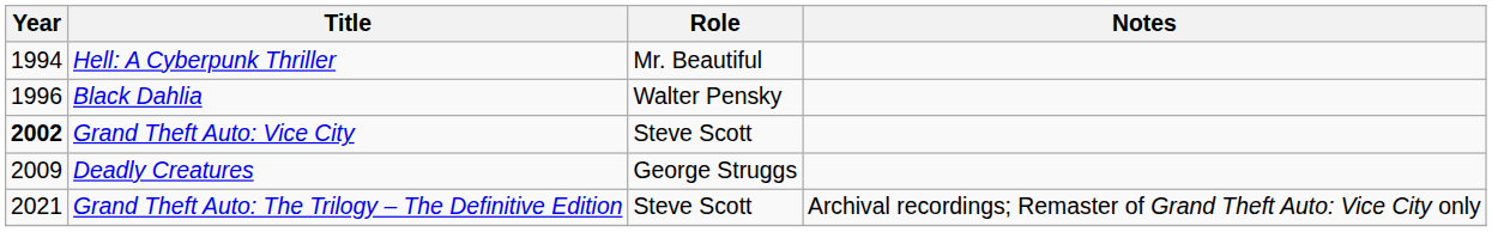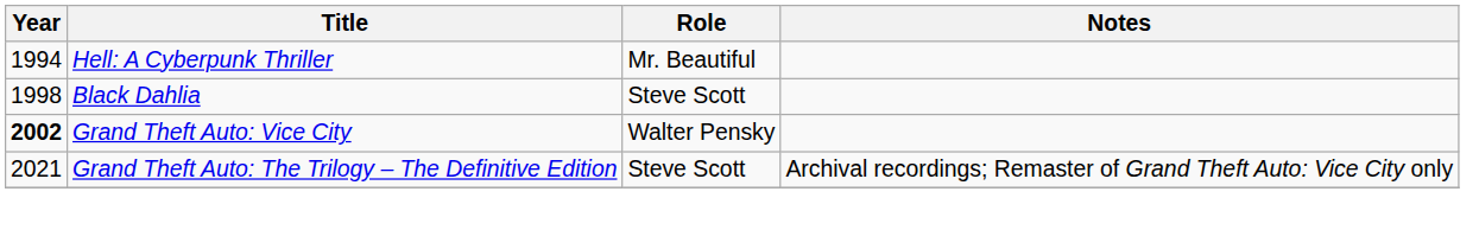Black Dahlia | Year: 1996 -> 1998
Black Dahlia | Role: Walter Pensky -> Steve Scott
Grand Theft Auto: Vice City | Role: Steve Scott -> Walter Pensky
- row: 2009 | Deadly Creatures | George Struggs
